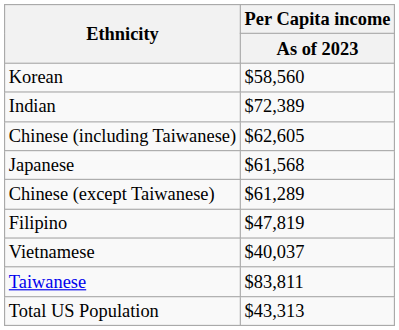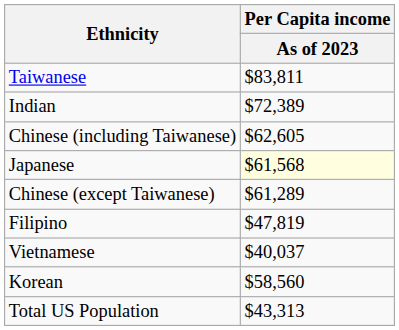rows swapped: Taiwanese <-> Korean
Japanese | Per Capita income / As of 2023: no background -> lightyellow background
